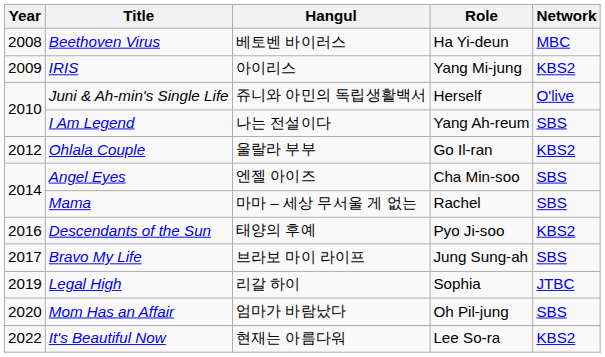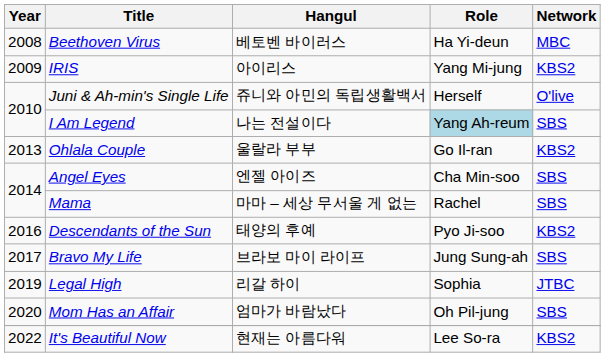I Am Legend | Role: no background -> lightblue background
Ohlala Couple | Year: 2012 -> 2013
